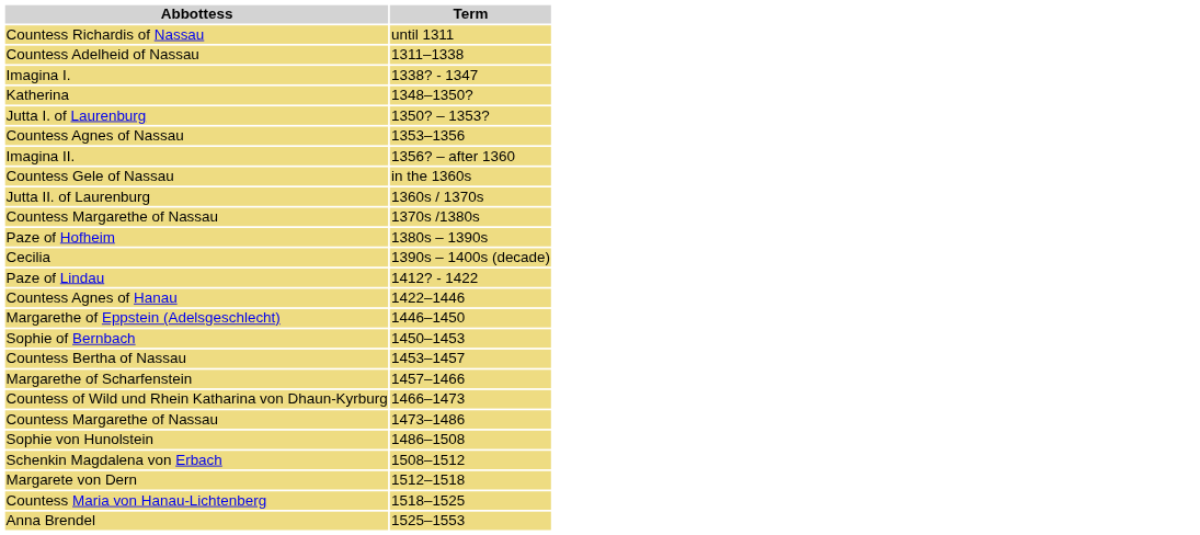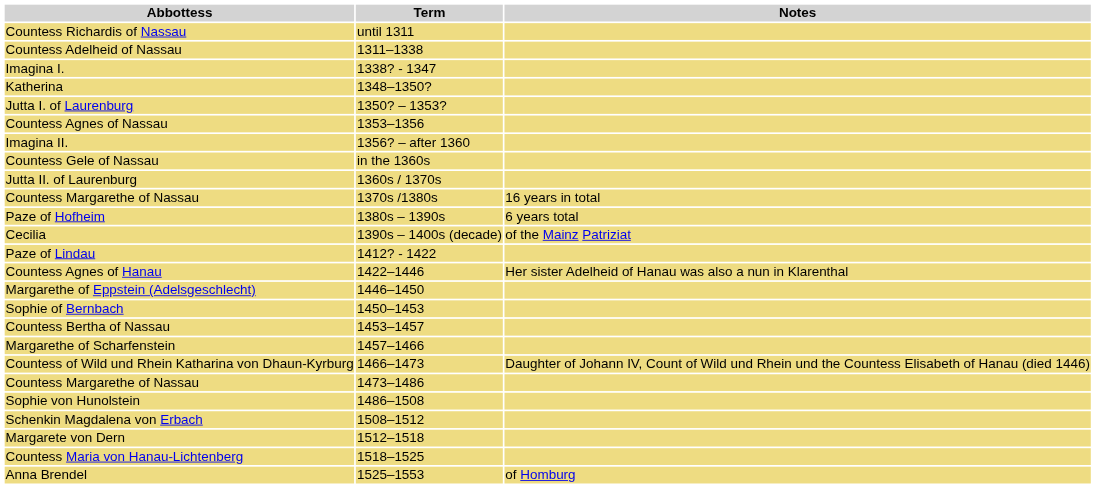+ column: Notes | 16 years in total | 6 years total | of the Mainz Patriziat | Her sister Adelheid of Hanau was also a nun in Klarenthal | Daughter of Johann IV, Count of Wild und Rhein und the Countess Elisabeth of Hanau (died 1446) | of Homburg
